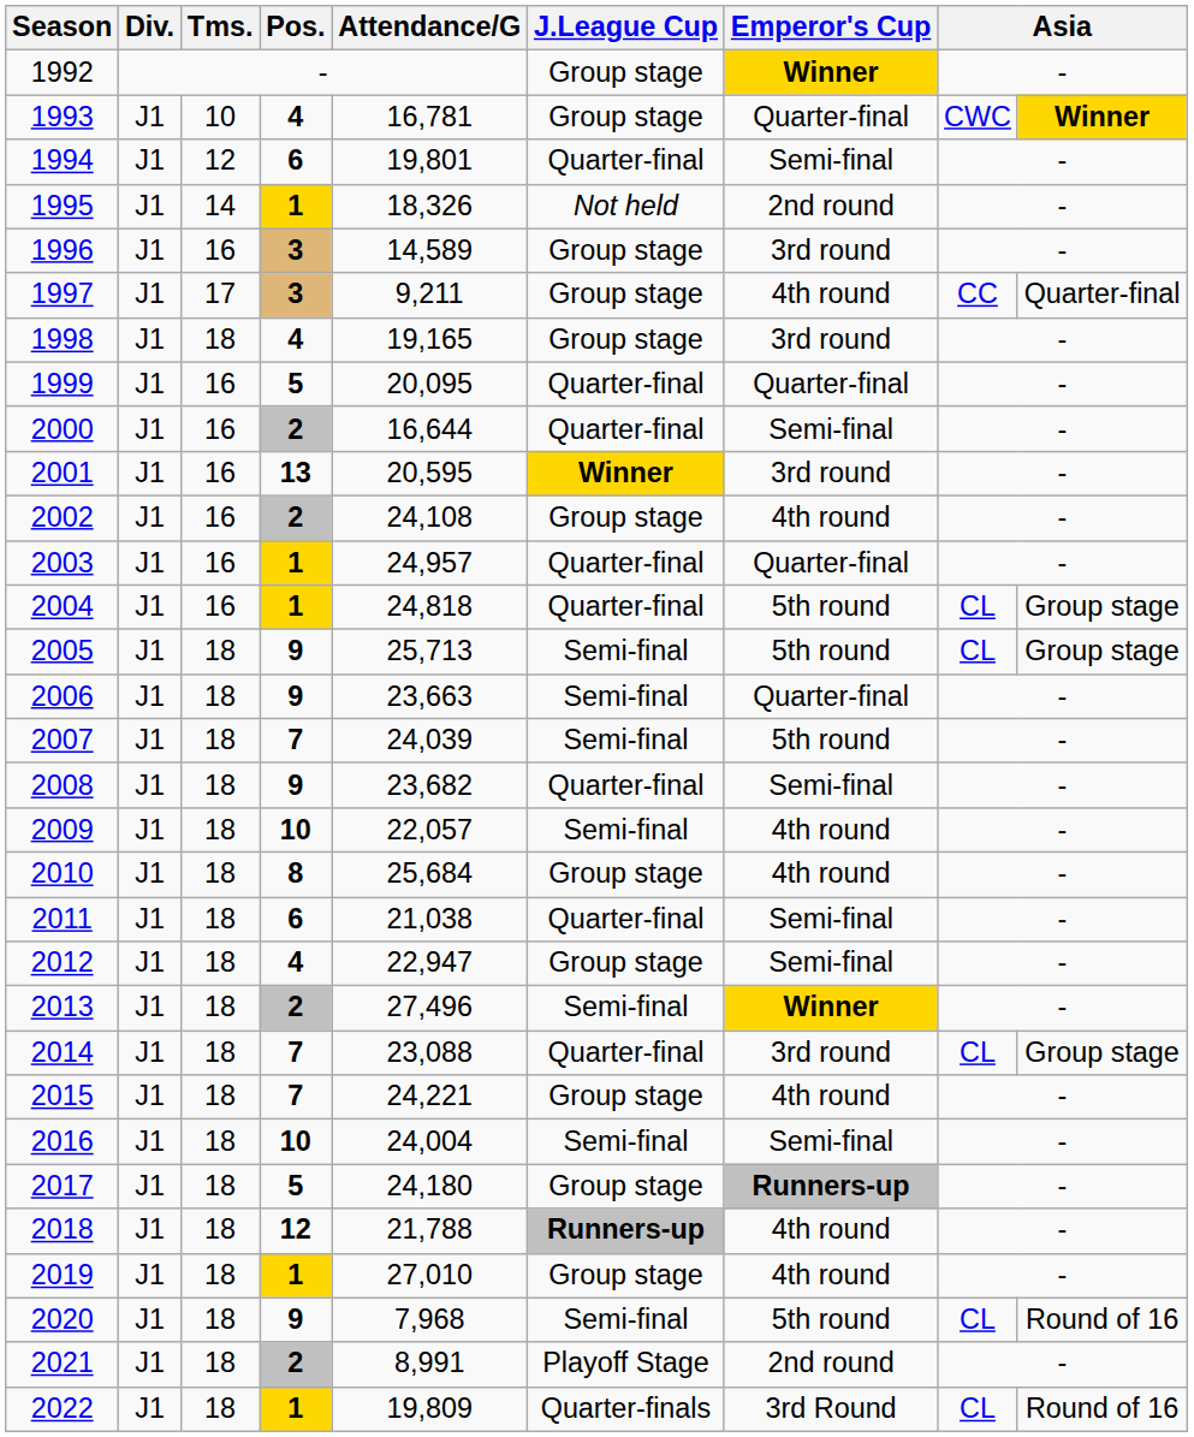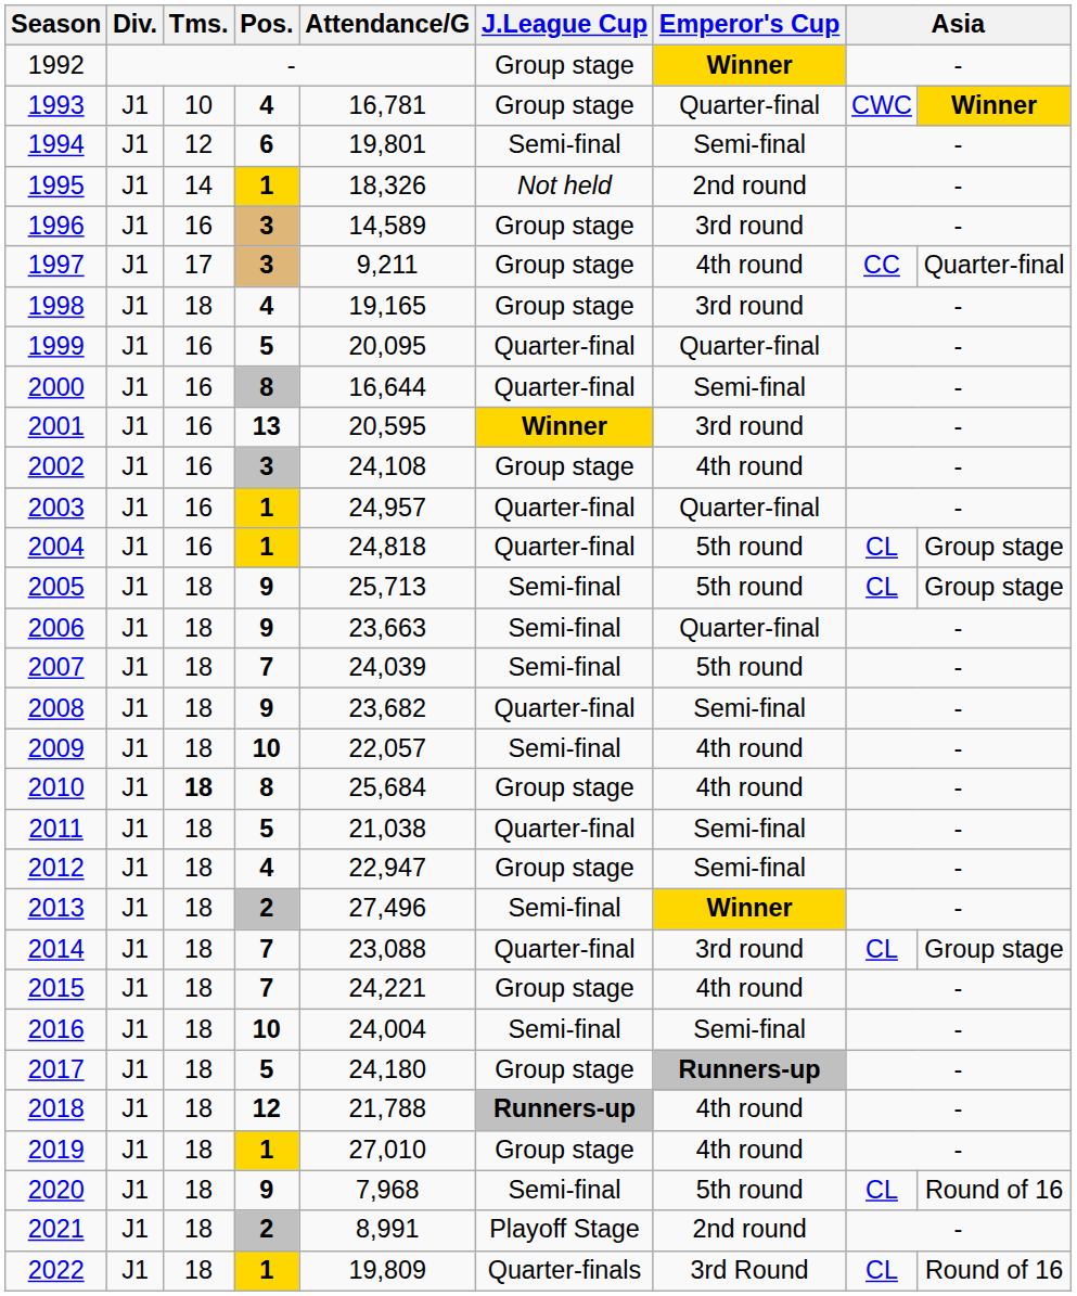1994 | J.League Cup: Quarter-final -> Semi-final
2000 | Pos.: 2 -> 8
2002 | Pos.: 2 -> 3
2010 | Tms.: normal -> bold
2011 | Pos.: 6 -> 5
